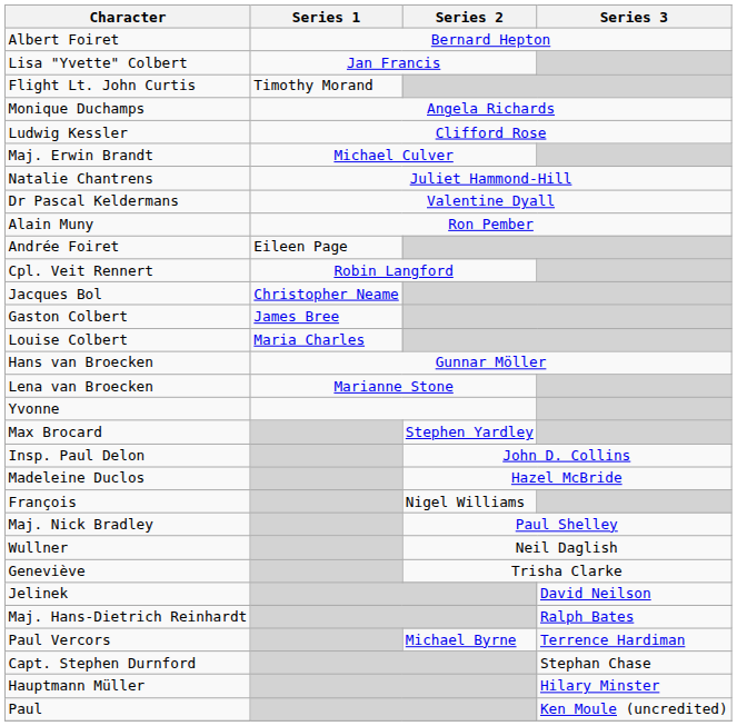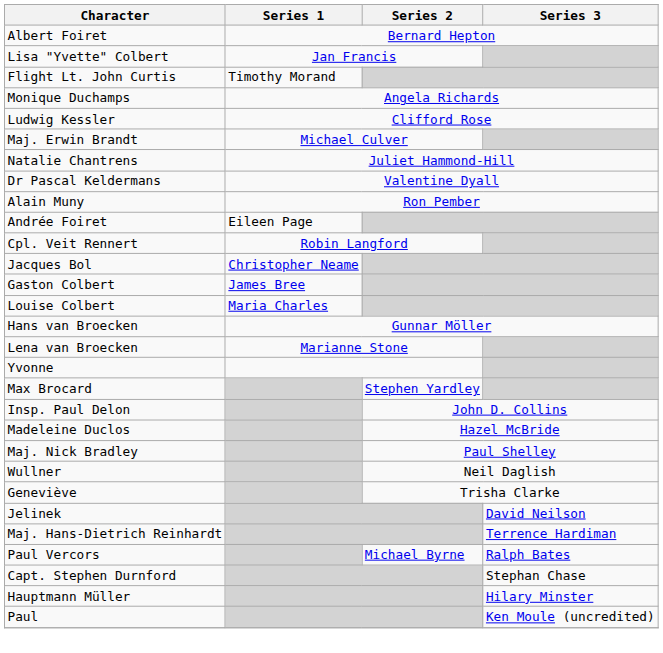- row: François | Nigel Williams
Maj. Hans-Dietrich Reinhardt | Series 3: Ralph Bates -> Terrence Hardiman
Paul Vercors | Series 3: Terrence Hardiman -> Ralph Bates
